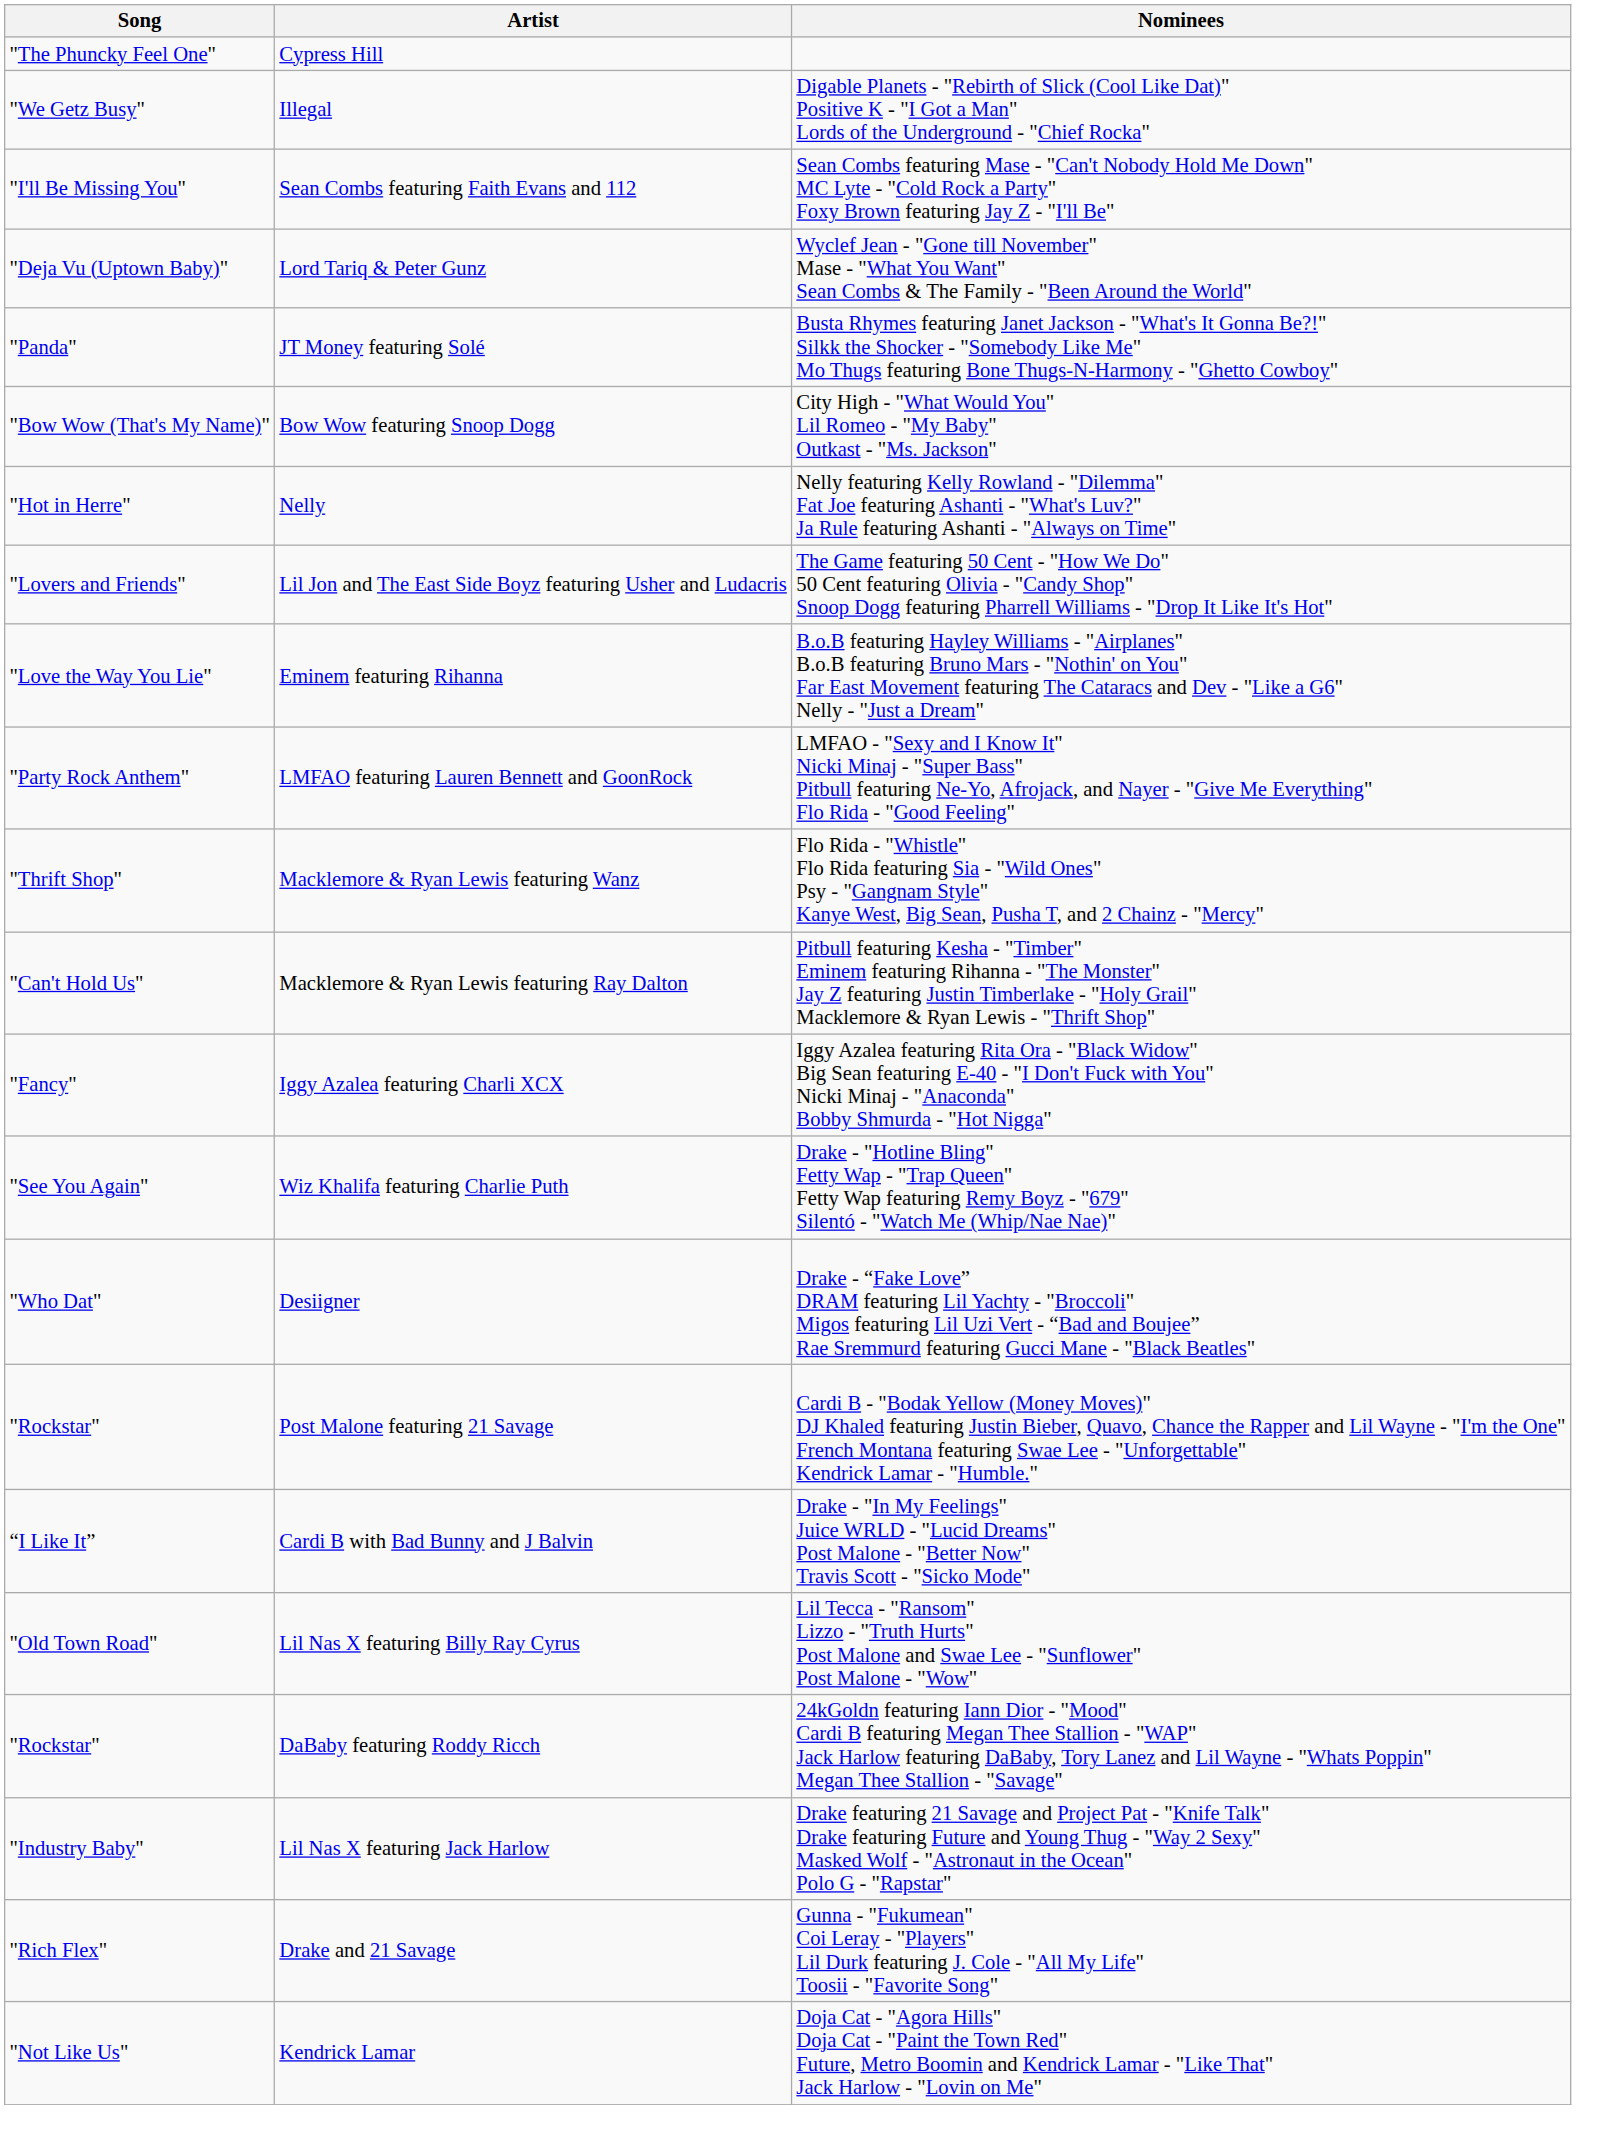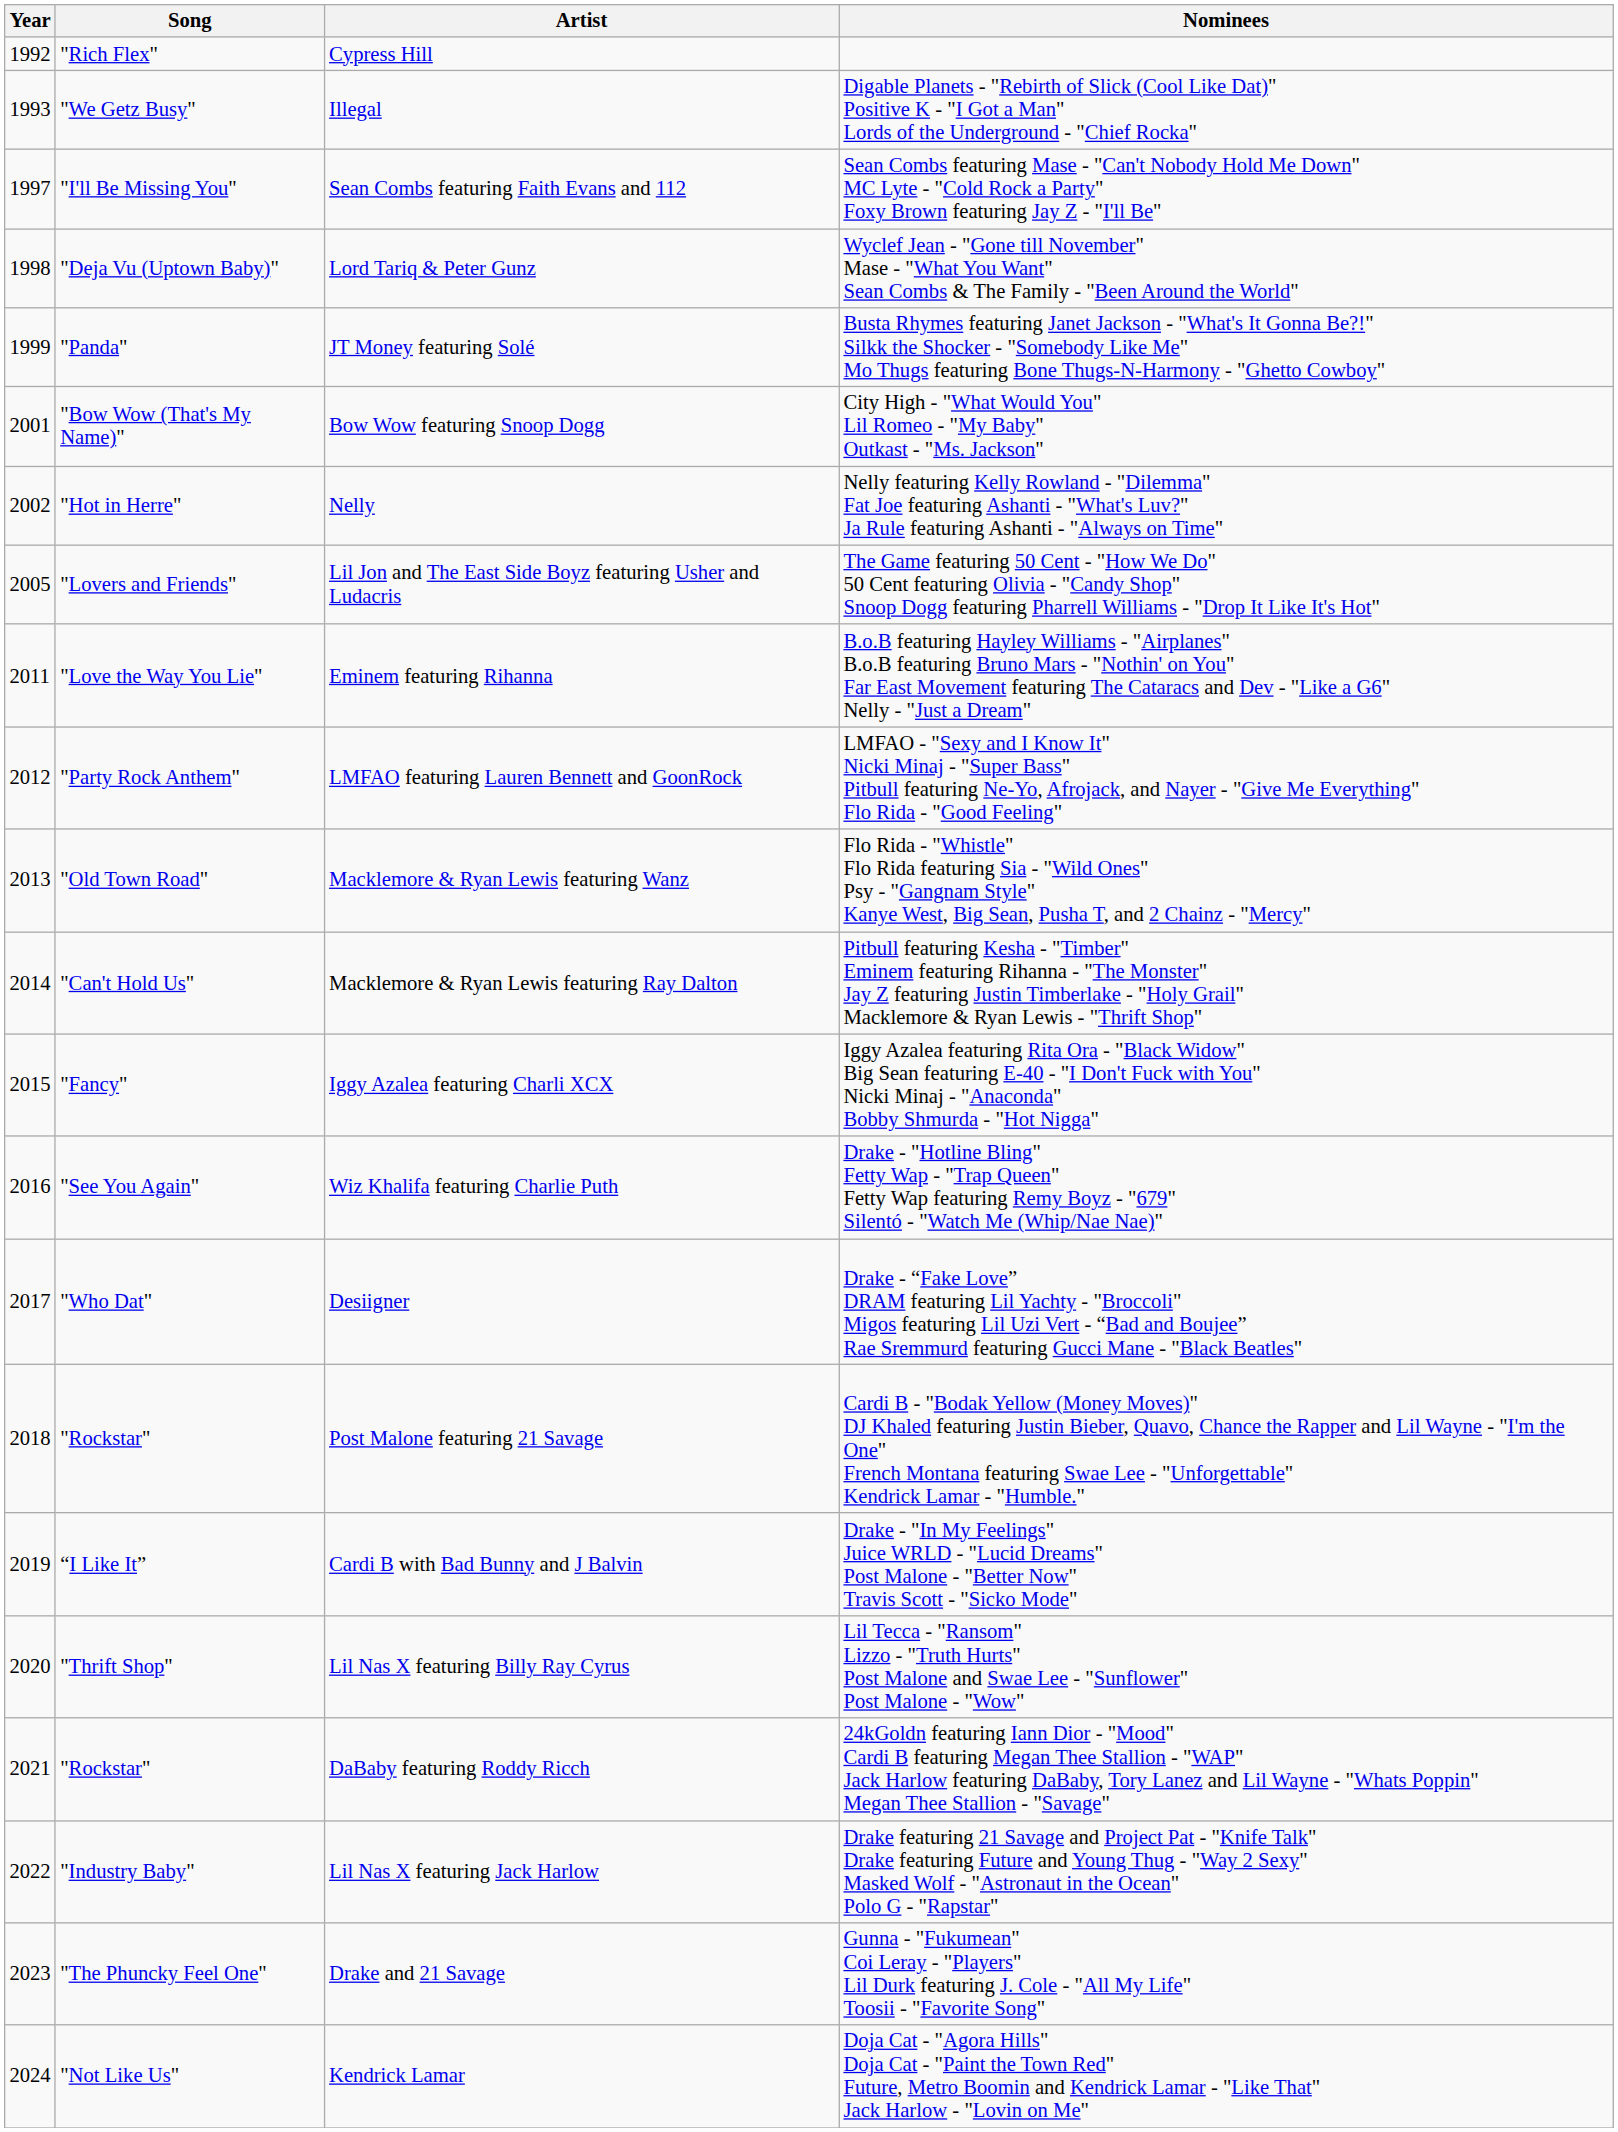+ column: Year | 1992 | 1993 | 1997 | 1998 | 1999 | 2001 | 2002 | 2005 | 2011 | 2012 | 2013 | 2014 | 2015 | 2016 | 2017 | 2018 | 2019 | 2020 | 2021 | 2022 | 2023 | 2024
Cypress Hill | Song: "The Phuncky Feel One" -> "Rich Flex"
Macklemore & Ryan Lewis featuring Wanz | Song: "Thrift Shop" -> "Old Town Road"
Lil Nas X featuring Billy Ray Cyrus | Song: "Old Town Road" -> "Thrift Shop"
Drake and 21 Savage | Song: "Rich Flex" -> "The Phuncky Feel One"
